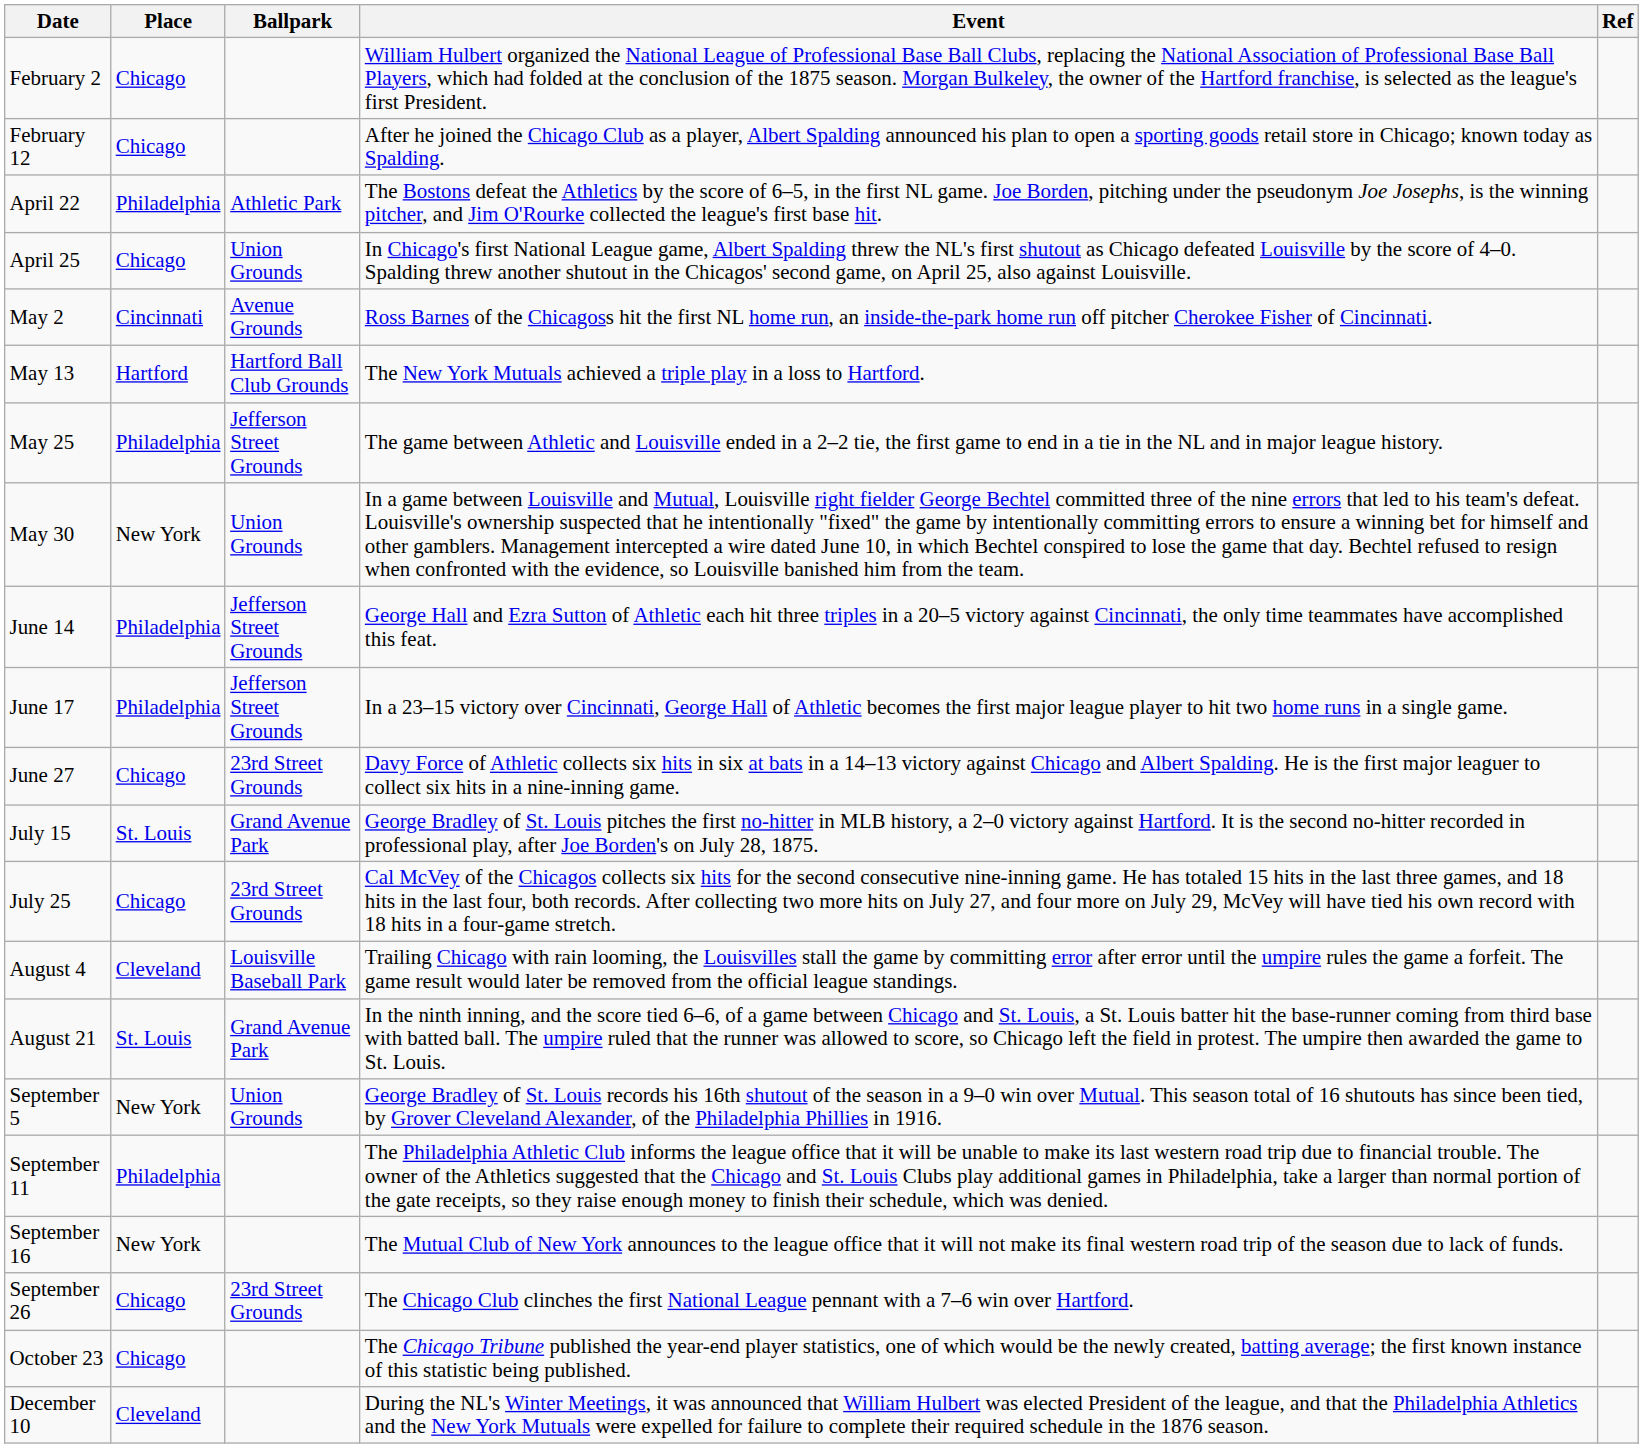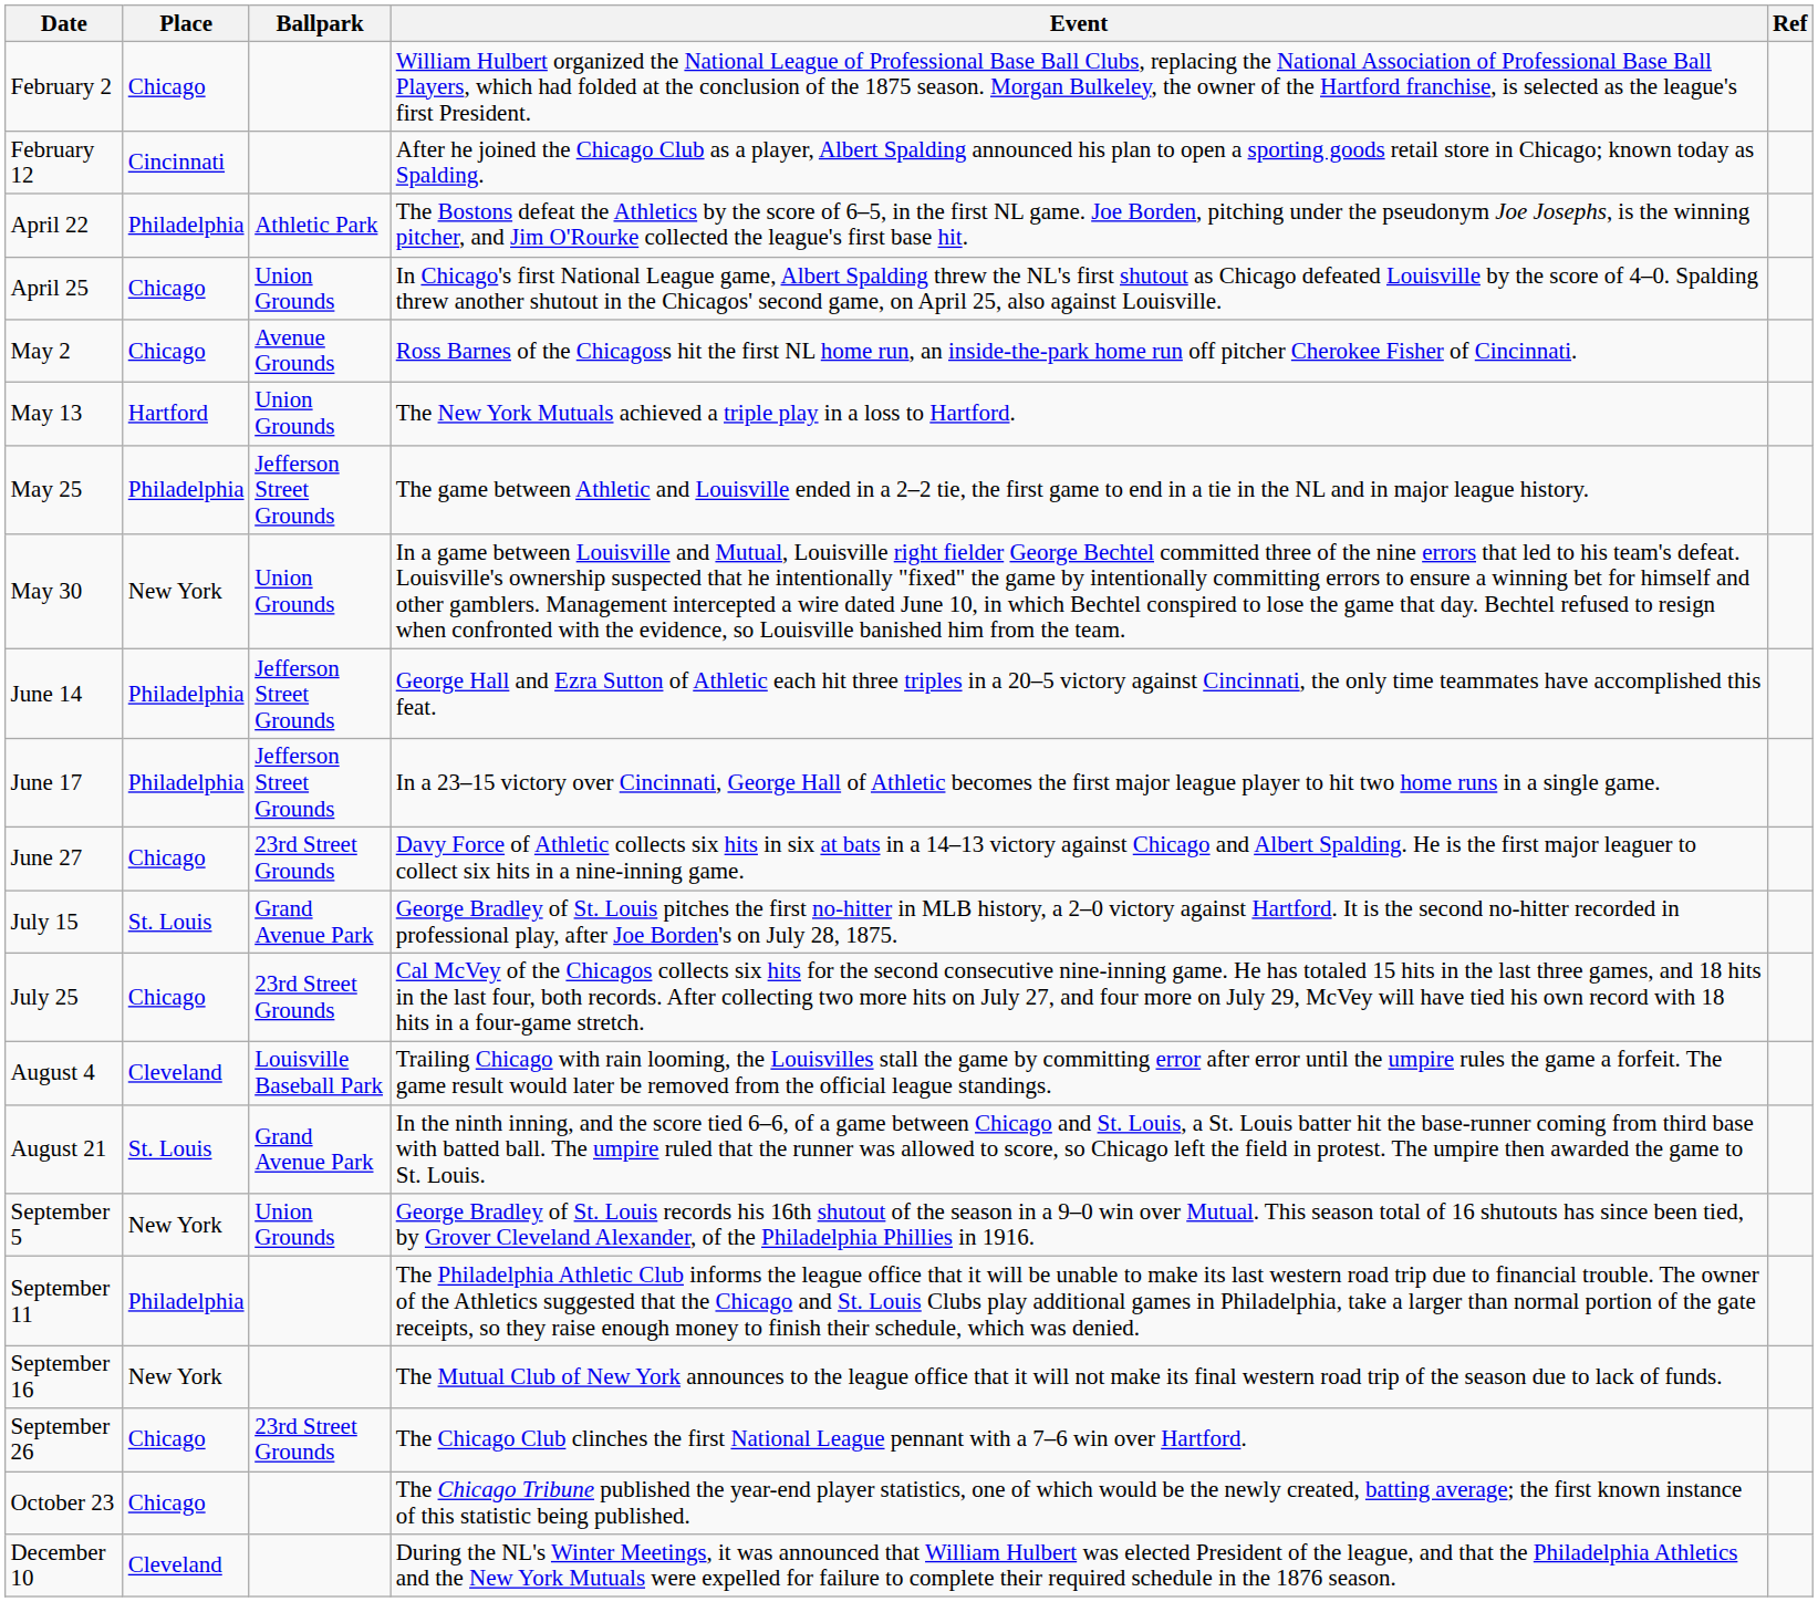February 12 | Place: Chicago -> Cincinnati
May 2 | Place: Cincinnati -> Chicago
May 13 | Ballpark: Hartford Ball Club Grounds -> Union Grounds
